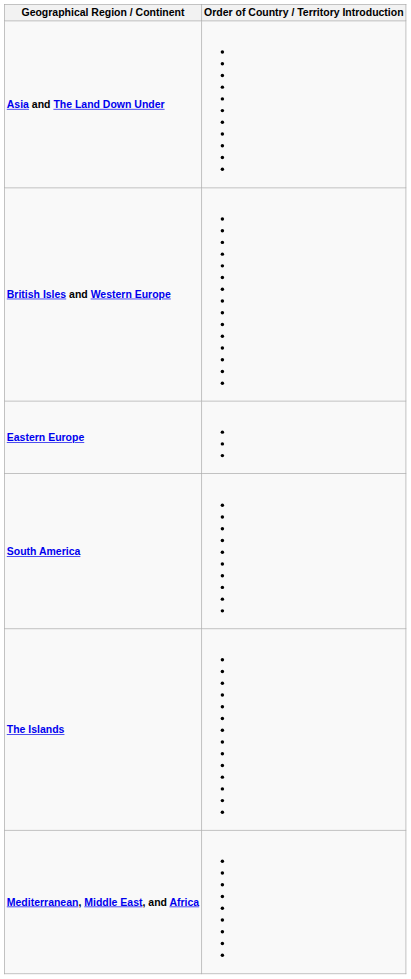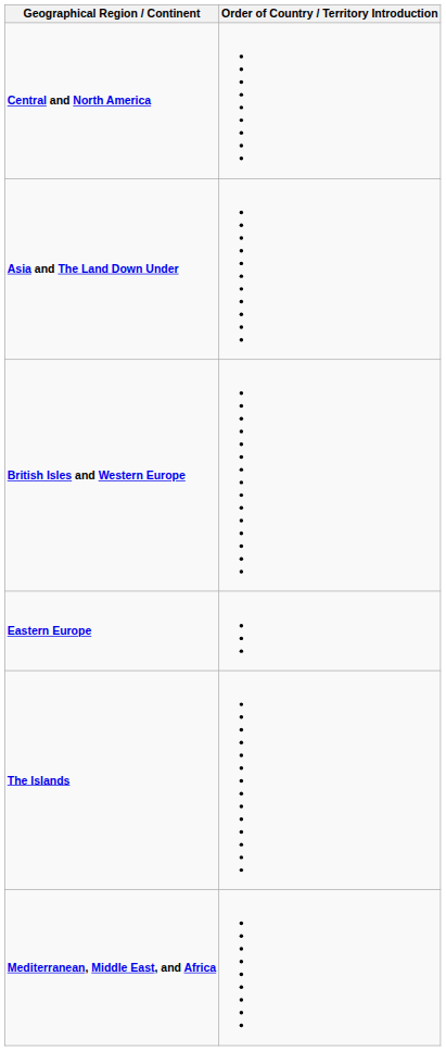+ row: Central and North America
- row: South America
